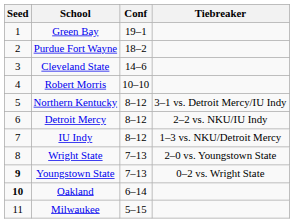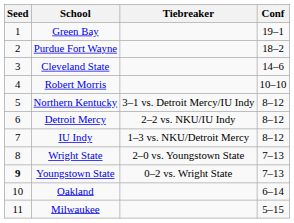columns swapped: Conf <-> Tiebreaker
Oakland | Seed: bold -> normal
